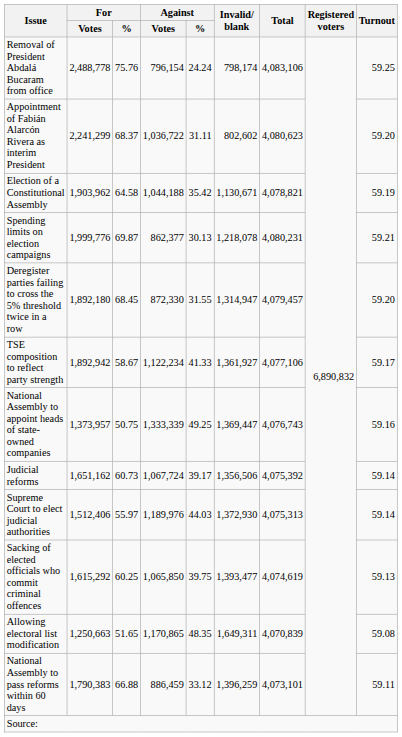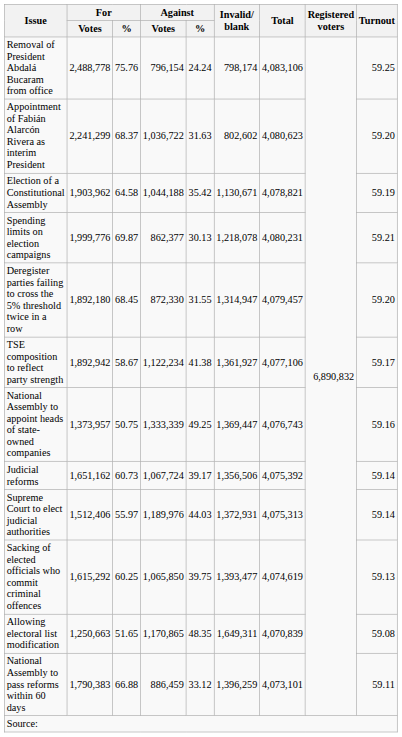Appointment of Fabián Alarcón Rivera as interim President | Against / %: 31.11 -> 31.63
TSE composition to reflect party strength | Against / %: 41.33 -> 41.38
Supreme Court to elect judicial authorities | Invalid/ blank: 1,372,930 -> 1,372,931
